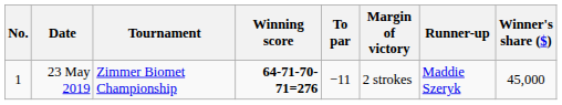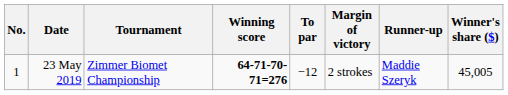23 May 2019 | To par: −11 -> −12
23 May 2019 | Winner's share ($): 45,000 -> 45,005
